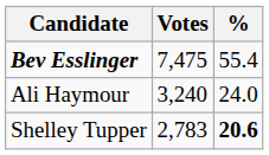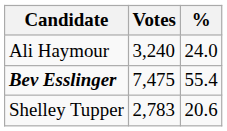rows swapped: Bev Esslinger <-> Ali Haymour
Shelley Tupper | %: bold -> normal
